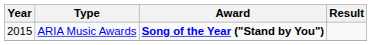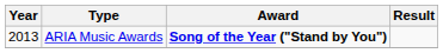ARIA Music Awards | Year: 2015 -> 2013
